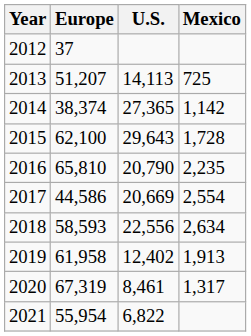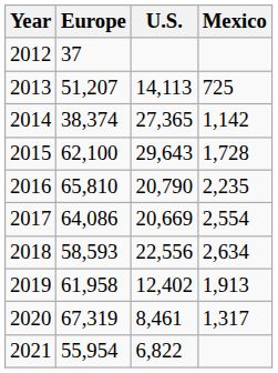2017 | Europe: 44,586 -> 64,086
